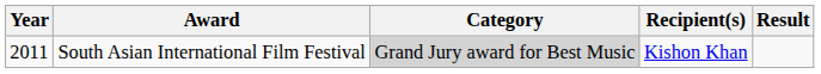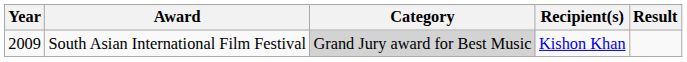South Asian International Film Festival | Year: 2011 -> 2009
